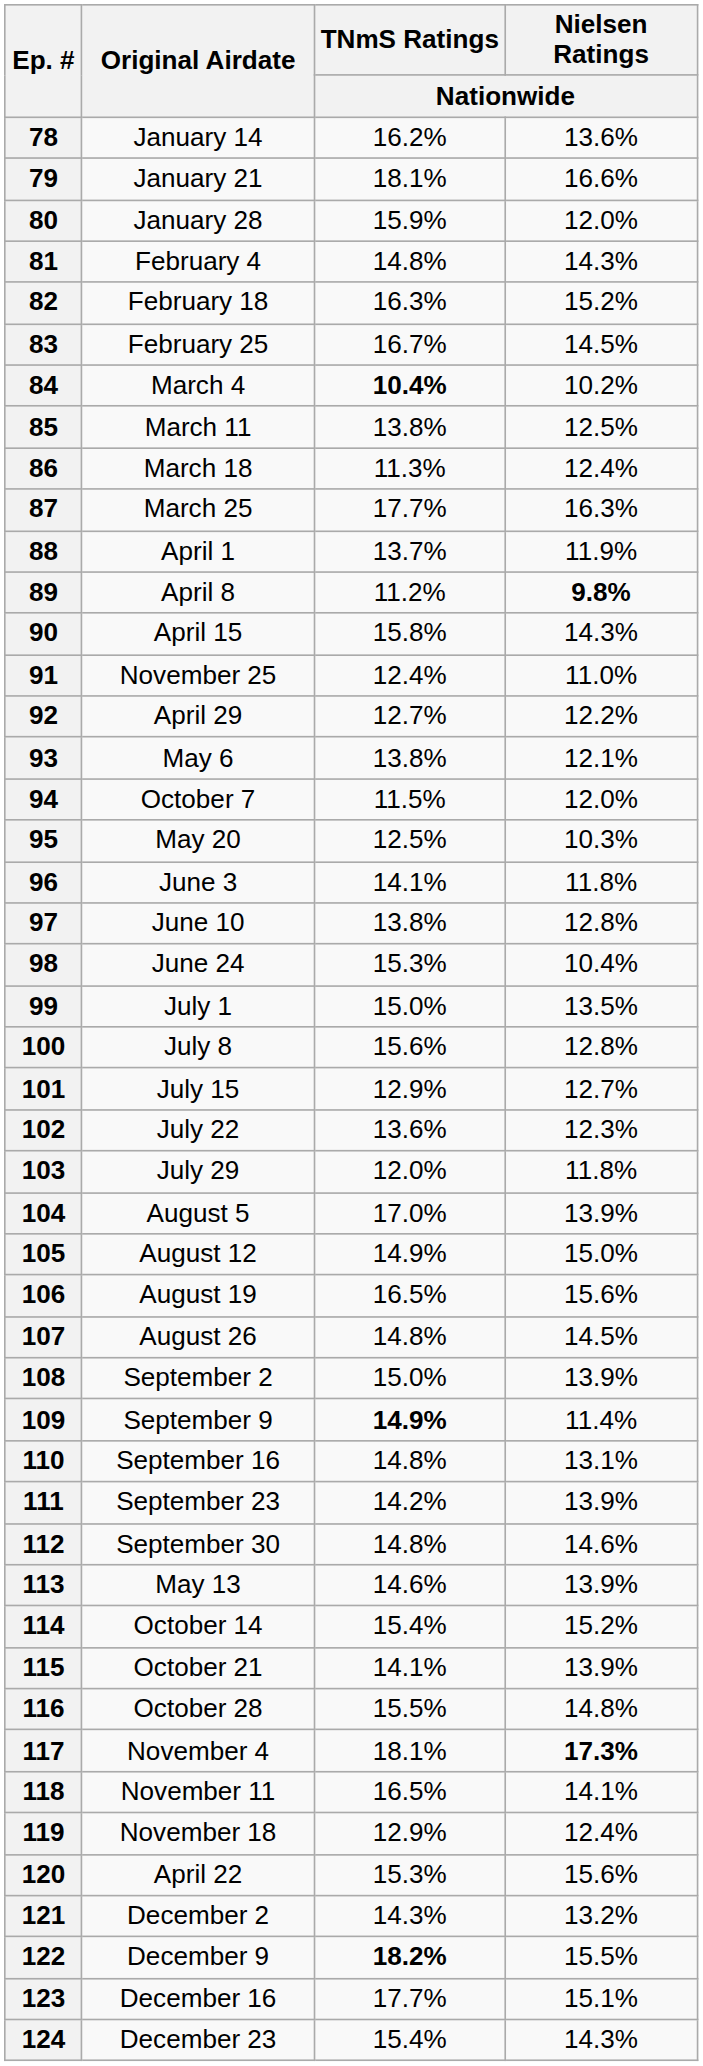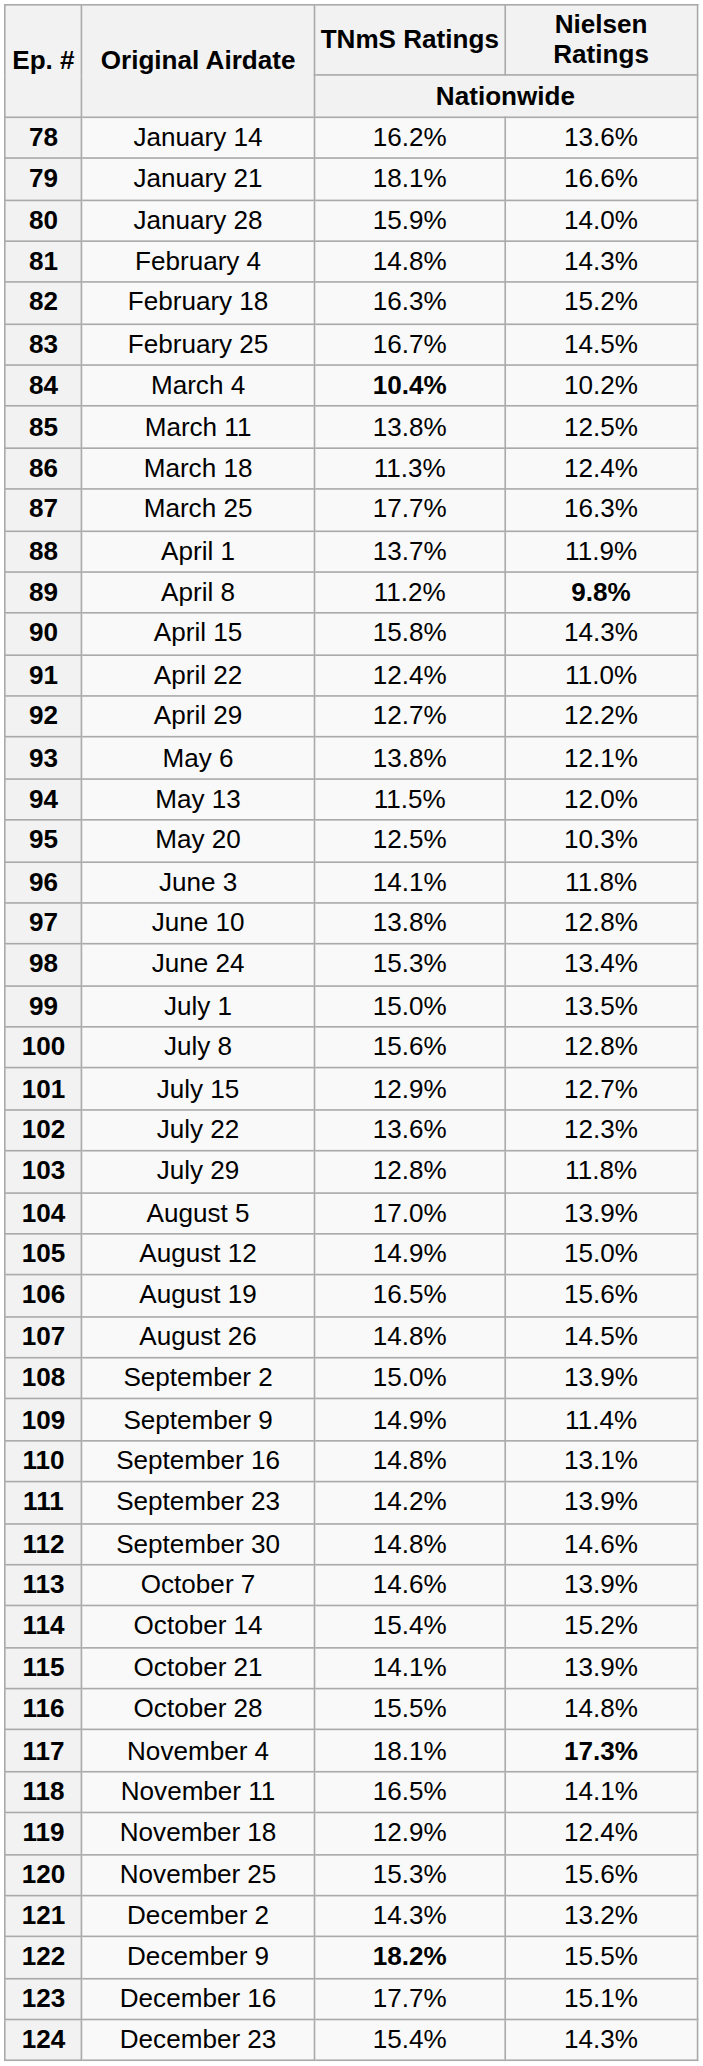80 | Nielsen Ratings / Nationwide: 12.0% -> 14.0%
91 | Original Airdate: November 25 -> April 22
94 | Original Airdate: October 7 -> May 13
98 | Nielsen Ratings / Nationwide: 10.4% -> 13.4%
103 | TNmS Ratings / Nationwide: 12.0% -> 12.8%
109 | TNmS Ratings / Nationwide: bold -> normal
113 | Original Airdate: May 13 -> October 7
120 | Original Airdate: April 22 -> November 25
